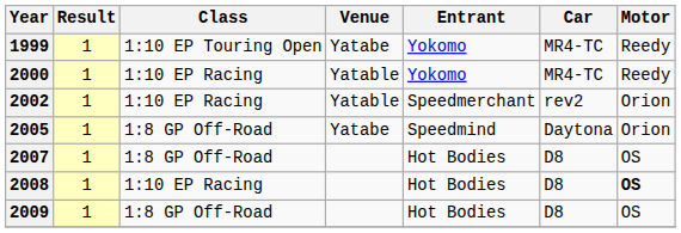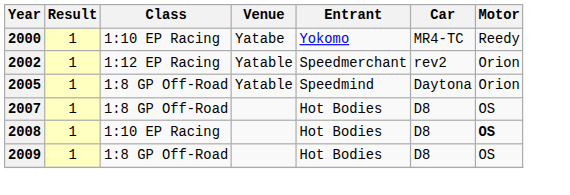- row: 1999 | 1 | 1:10 EP Touring Open | Yatabe | Yokomo | MR4-TC | Reedy
2000 | Venue: Yatable -> Yatabe
2002 | Class: 1:10 EP Racing -> 1:12 EP Racing
2005 | Venue: Yatabe -> Yatable
